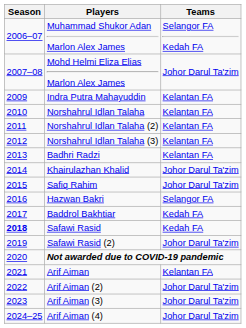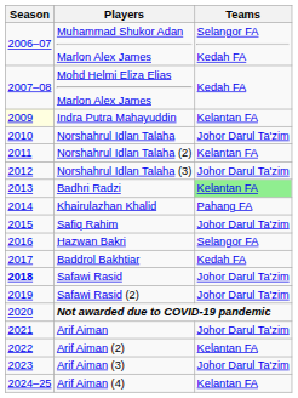Mohd Helmi Eliza Elias Marlon Alex James | Teams: Johor Darul Ta'zim -> Kedah FA
Indra Putra Mahayuddin | Season: no background -> lightyellow background
Norshahrul Idlan Talaha | Teams: Kelantan FA -> Johor Darul Ta'zim
Norshahrul Idlan Talaha (3) | Teams: Kelantan FA -> Johor Darul Ta'zim
Badhri Radzi | Teams: no background -> lightgreen background
Khairulazhan Khalid | Teams: Johor Darul Ta'zim -> Pahang FA
Safawi Rasid | Teams: Kedah FA -> Johor Darul Ta'zim
Arif Aiman | Teams: Kelantan FA -> Johor Darul Ta'zim
Arif Aiman (2) | Teams: Johor Darul Ta'zim -> Kelantan FA
Arif Aiman (4) | Teams: Johor Darul Ta'zim -> Kelantan FA
